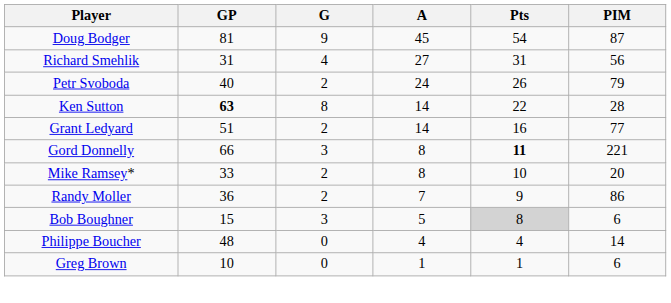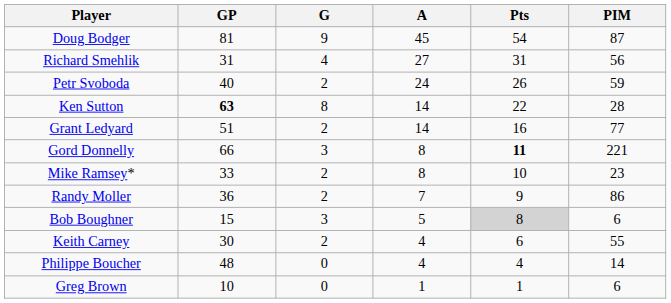Petr Svoboda | PIM: 79 -> 59
Mike Ramsey* | PIM: 20 -> 23
+ row: Keith Carney | 30 | 2 | 4 | 6 | 55
